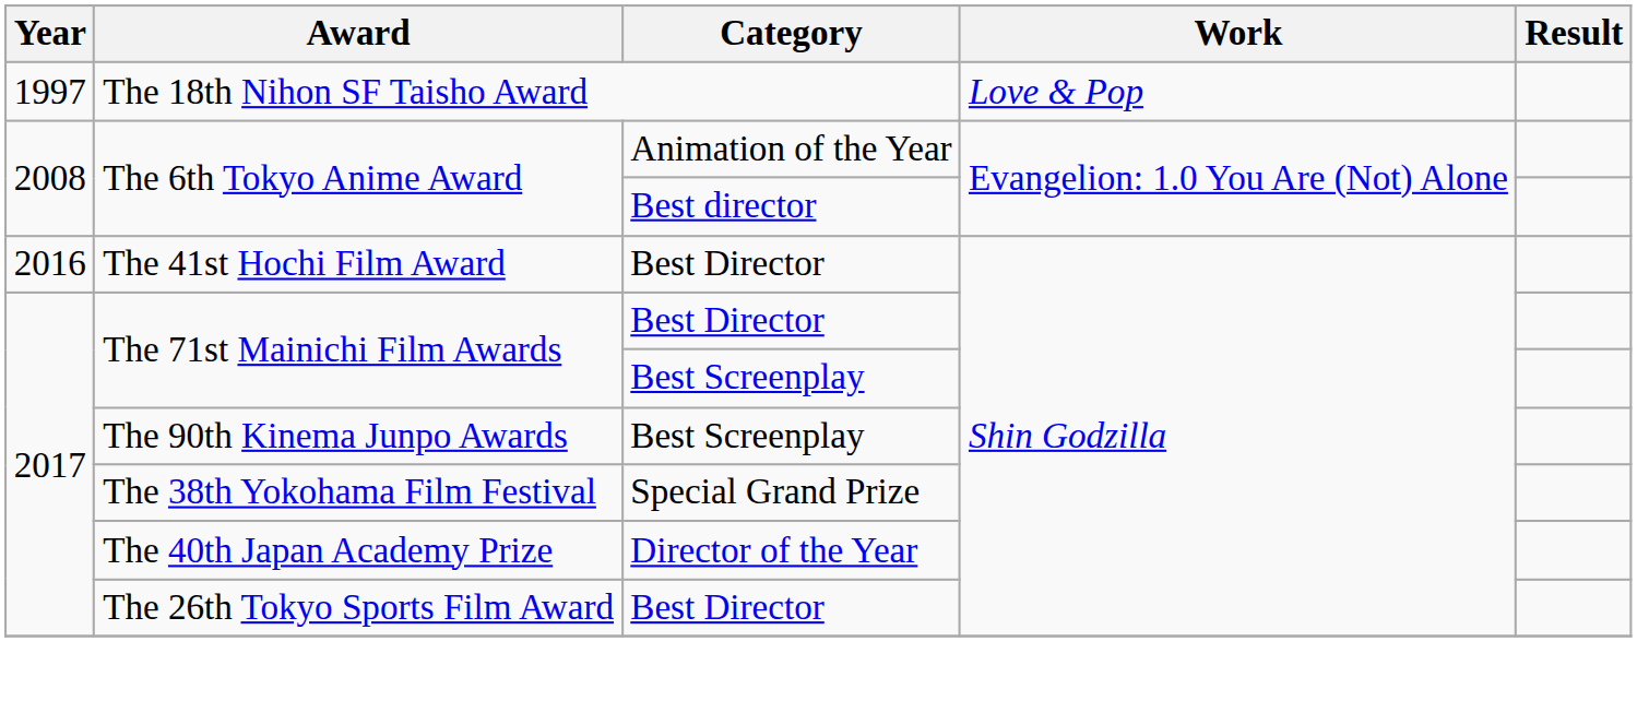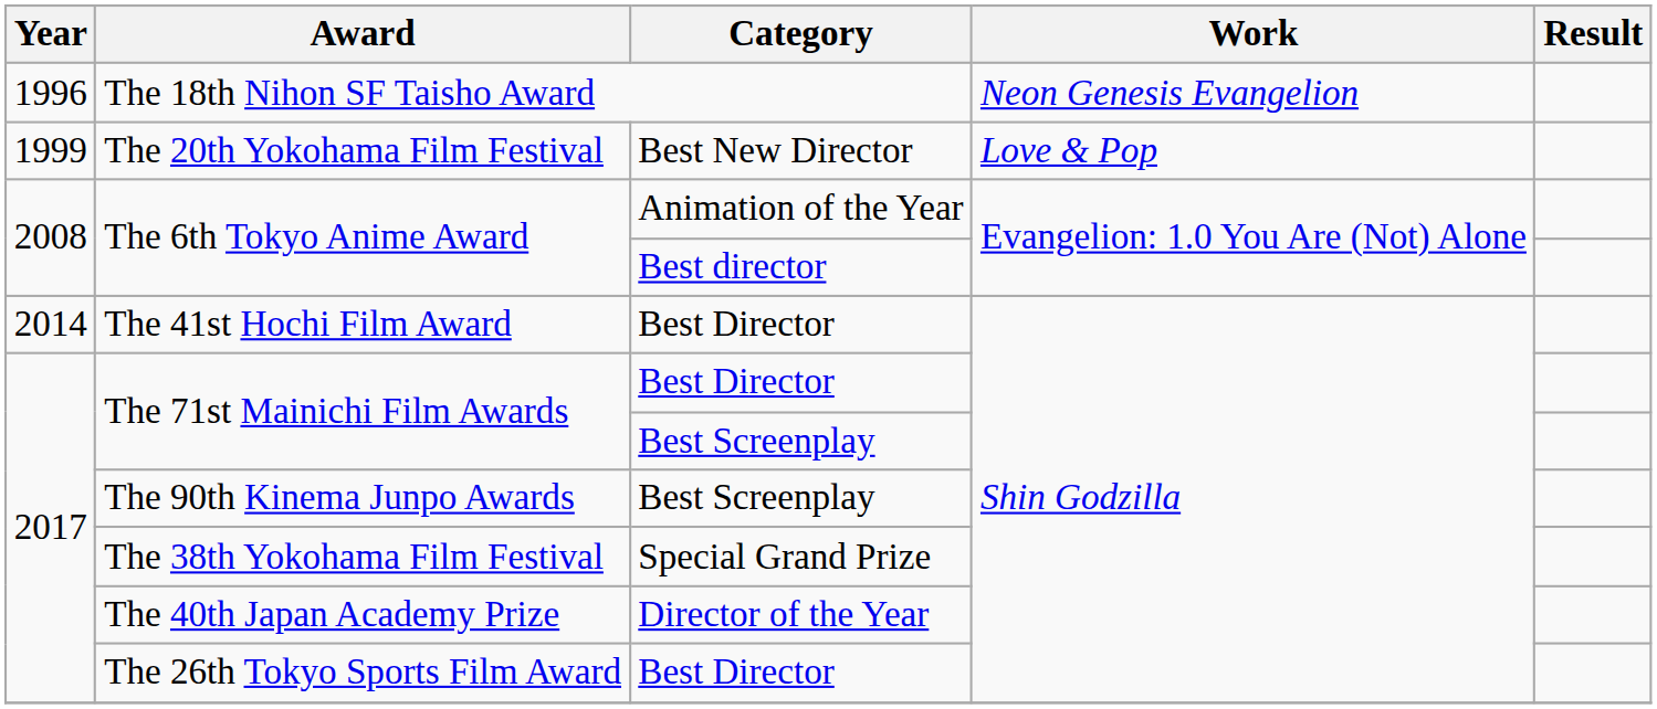The 18th Nihon SF Taisho Award | Year: 1997 -> 1996
The 18th Nihon SF Taisho Award | Work: Love & Pop -> Neon Genesis Evangelion
+ row: 1999 | The 20th Yokohama Film Festival | Best New Director | Love & Pop
The 41st Hochi Film Award | Year: 2016 -> 2014
